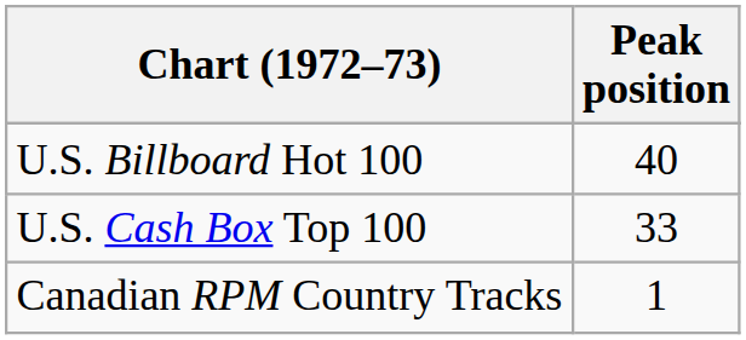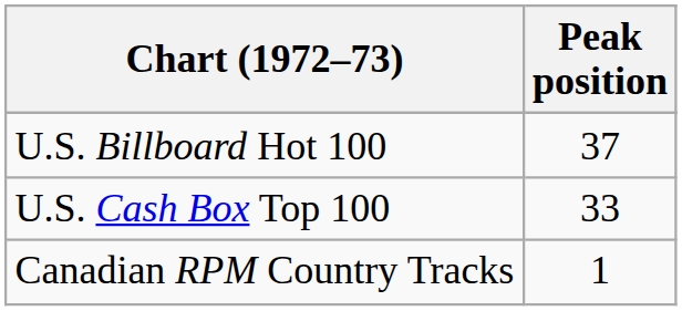U.S. Billboard Hot 100 | Peak position: 40 -> 37
